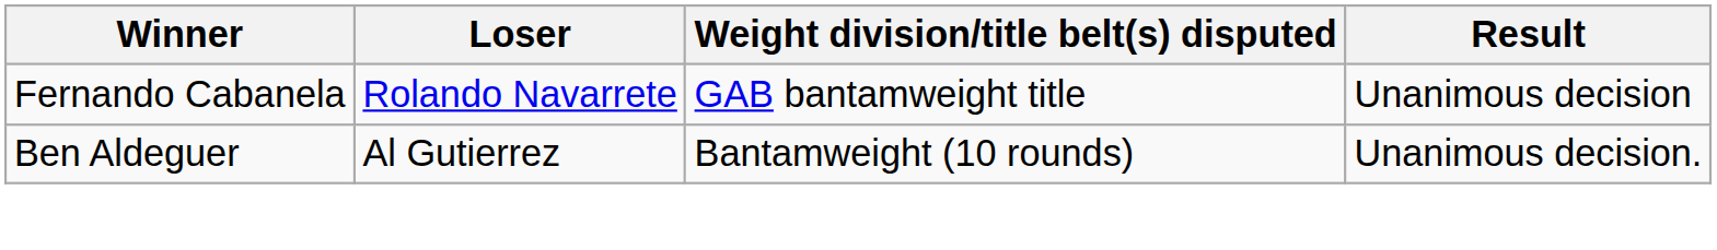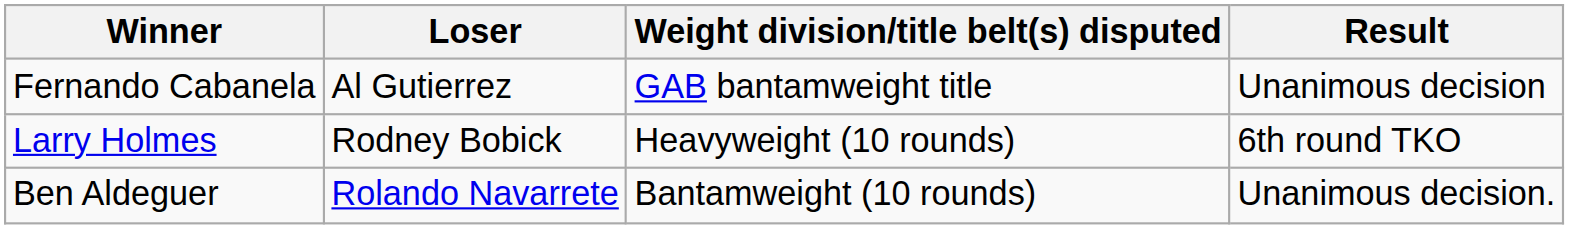Fernando Cabanela | Loser: Rolando Navarrete -> Al Gutierrez
+ row: Larry Holmes | Rodney Bobick | Heavyweight (10 rounds) | 6th round TKO
Ben Aldeguer | Loser: Al Gutierrez -> Rolando Navarrete
